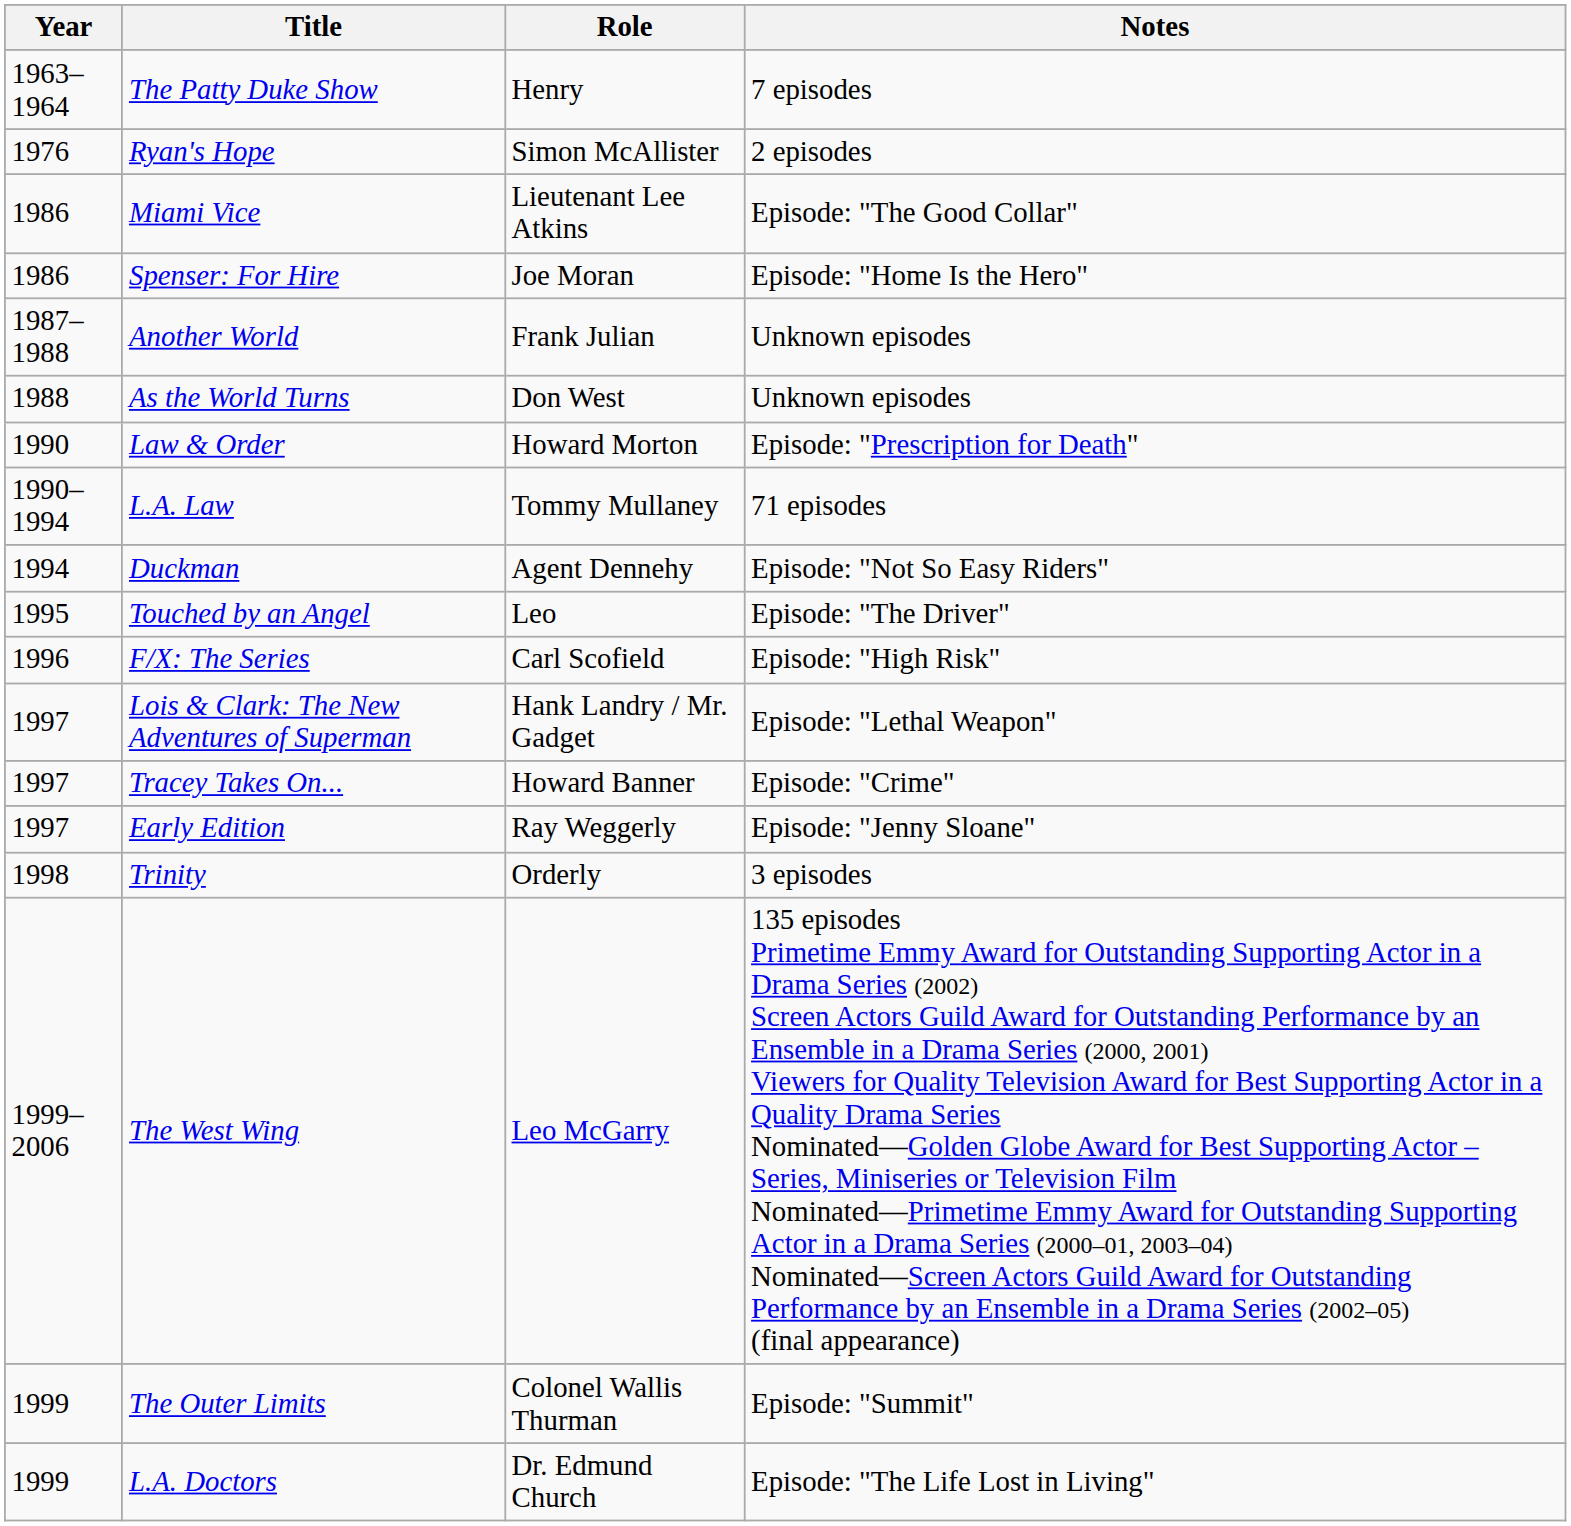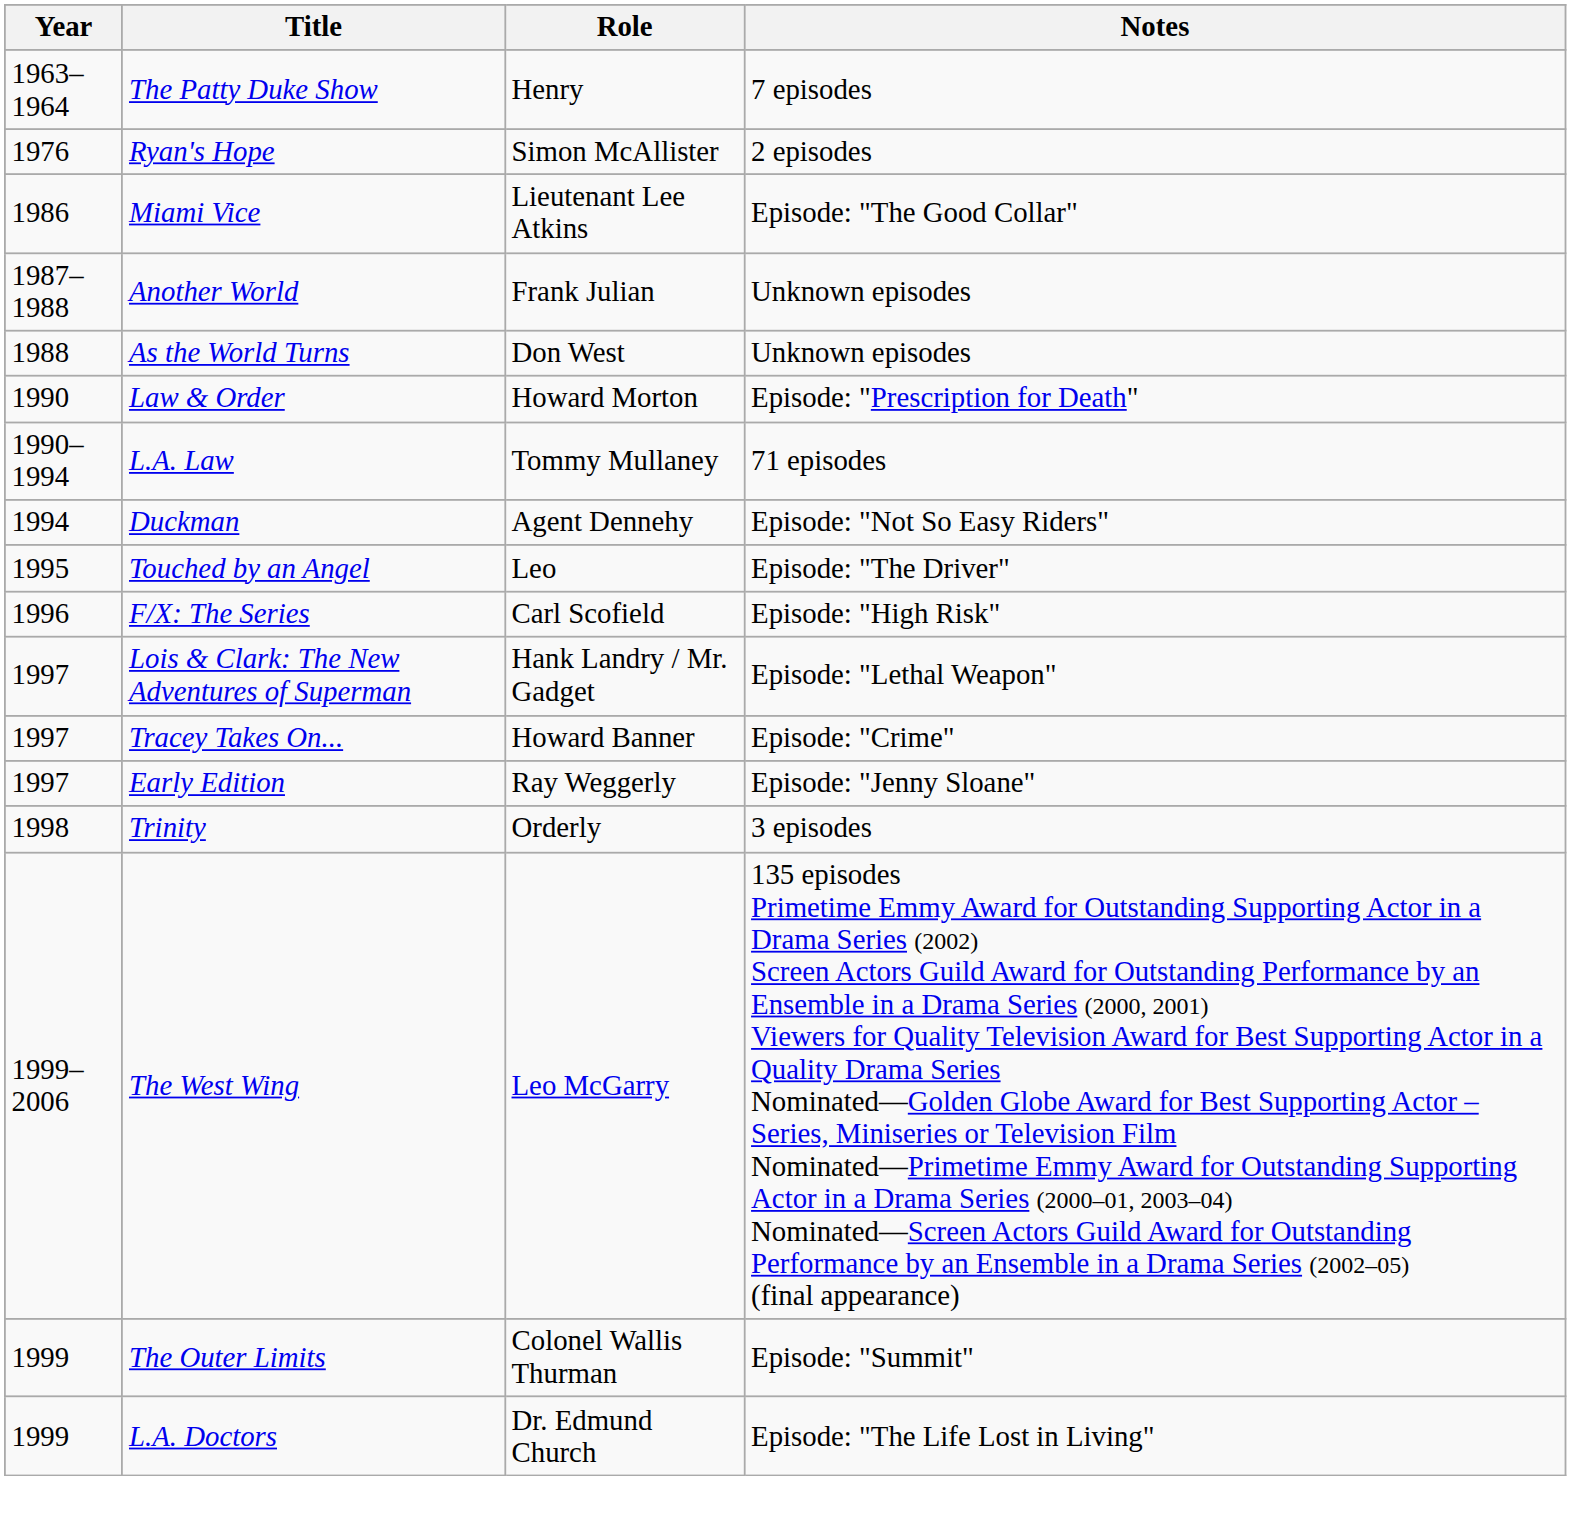- row: 1986 | Spenser: For Hire | Joe Moran | Episode: "Home Is the Hero"
